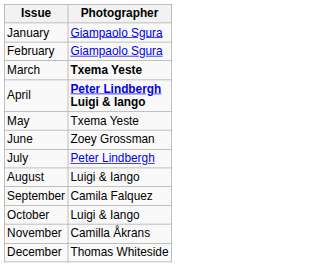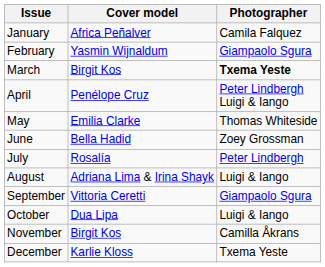+ column: Cover model | Africa Peñalver | Yasmin Wijnaldum | Birgit Kos | Penélope Cruz | Emilia Clarke | Bella Hadid | Rosalía | Adriana Lima & Irina Shayk | Vittoria Ceretti | Dua Lipa | Birgit Kos | Karlie Kloss
January | Photographer: Giampaolo Sgura -> Camila Falquez
April | Photographer: bold -> normal
May | Photographer: Txema Yeste -> Thomas Whiteside
September | Photographer: Camila Falquez -> Giampaolo Sgura
December | Photographer: Thomas Whiteside -> Txema Yeste
